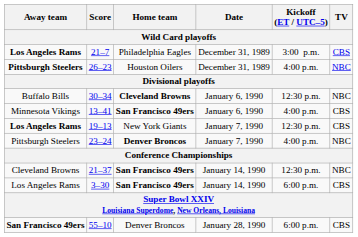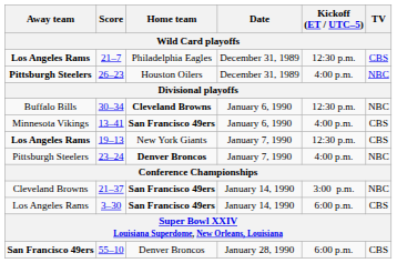21–7 | Kickoff (ET / UTC–5): 3:00 p.m. -> 12:30 p.m.
21–37 | Kickoff (ET / UTC–5): 12:30 p.m. -> 3:00 p.m.
